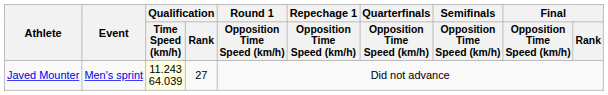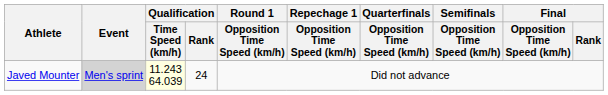Javed Mounter | Event: no background -> lightgrey background
Javed Mounter | Qualification / Rank: 27 -> 24
